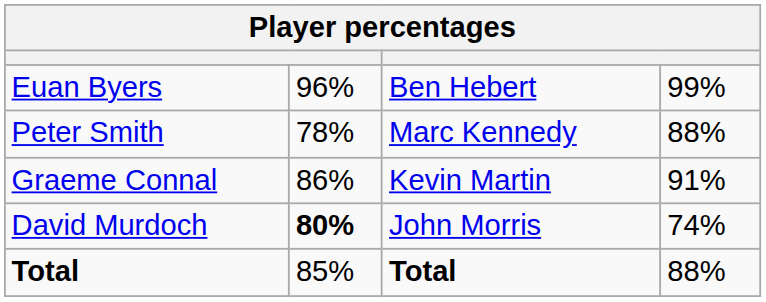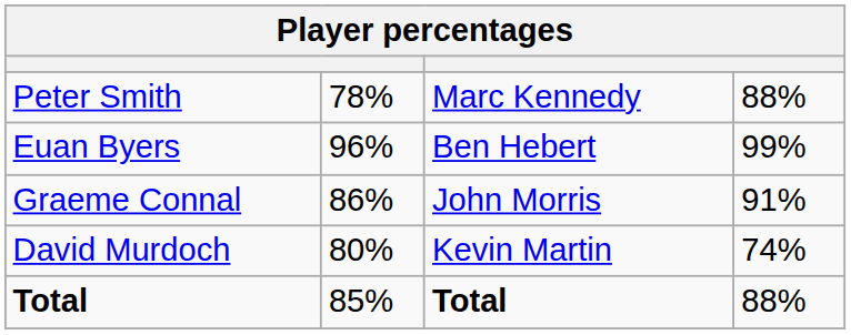rows swapped: Euan Byers <-> Peter Smith
Graeme Connal | column 3: Kevin Martin -> John Morris
David Murdoch | column 2: bold -> normal
David Murdoch | column 3: John Morris -> Kevin Martin
